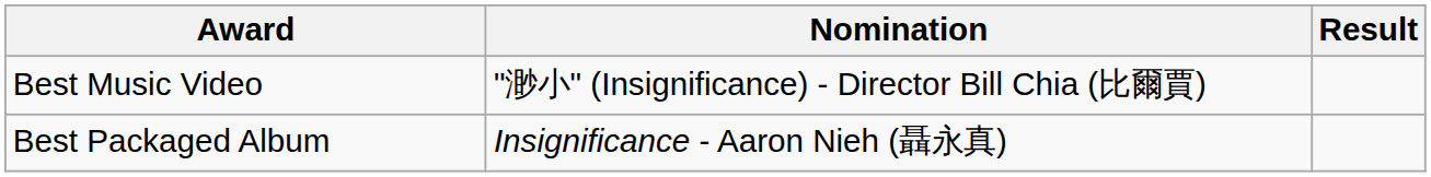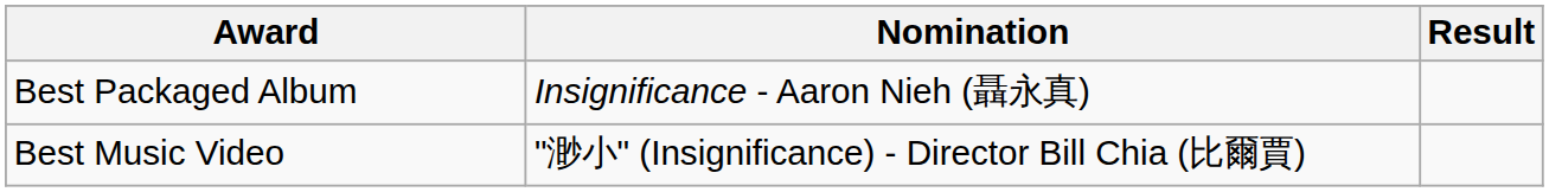rows swapped: Best Music Video <-> Best Packaged Album
